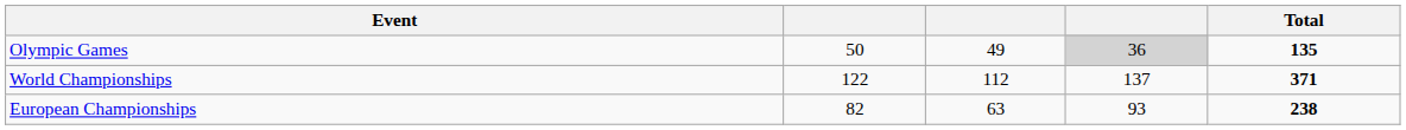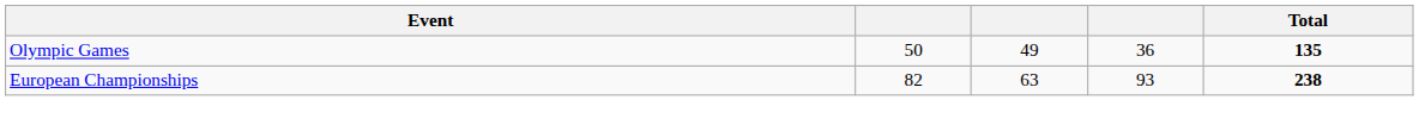Olympic Games | column 4: lightgrey background -> no background
- row: World Championships | 122 | 112 | 137 | 371
